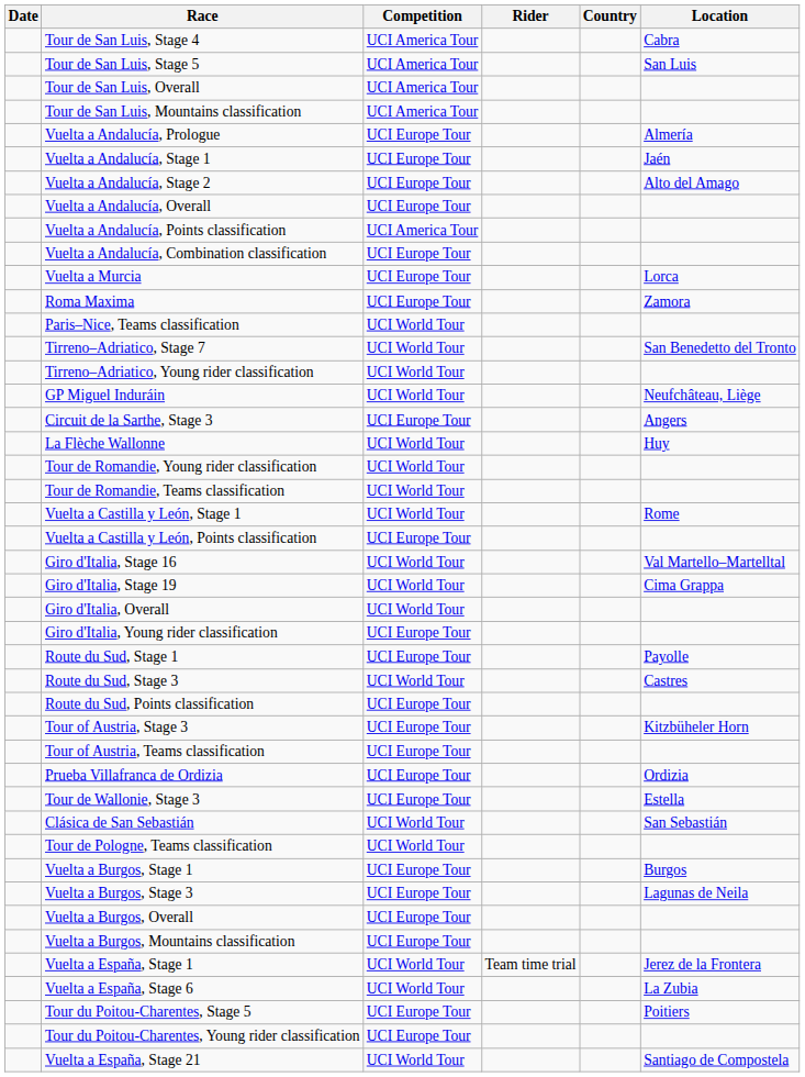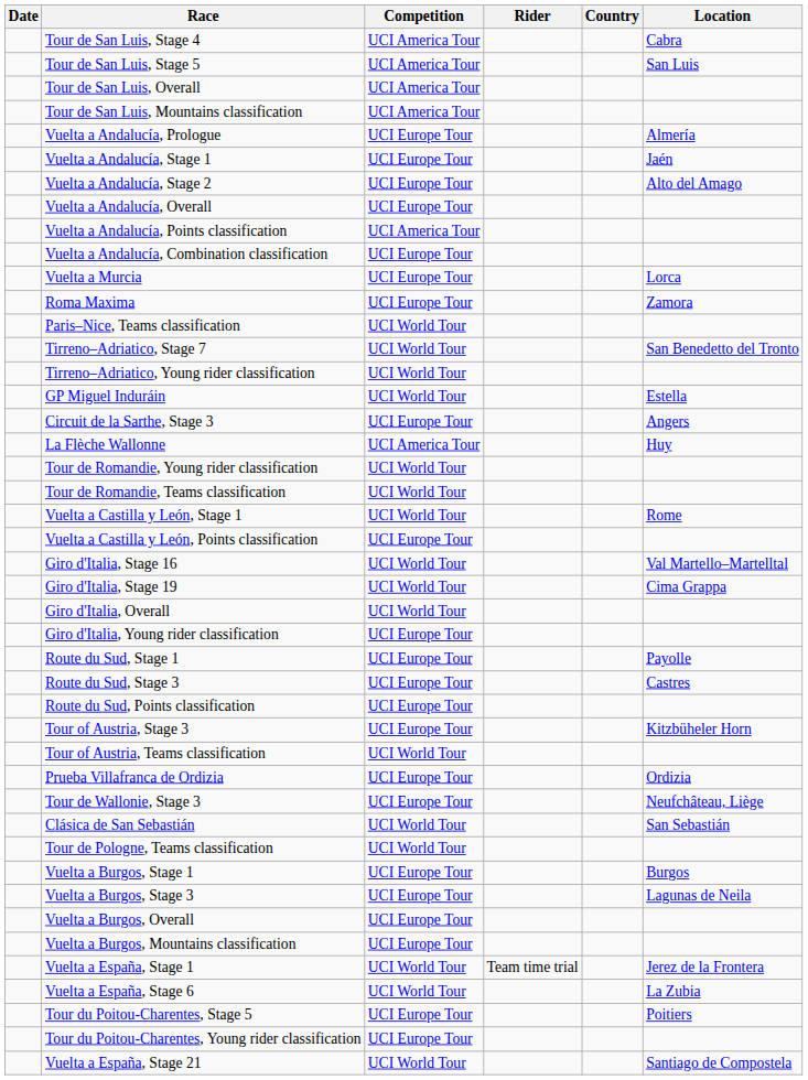GP Miguel Induráin | Location: Neufchâteau, Liège -> Estella
La Flèche Wallonne | Competition: UCI World Tour -> UCI America Tour
Route du Sud, Stage 3 | Competition: UCI World Tour -> UCI Europe Tour
Tour of Austria, Teams classification | Competition: UCI Europe Tour -> UCI World Tour
Tour de Wallonie, Stage 3 | Location: Estella -> Neufchâteau, Liège
